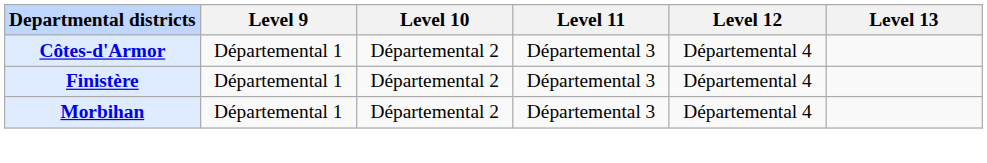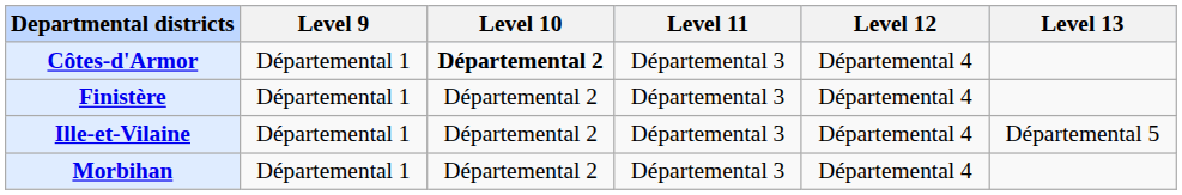Côtes-d'Armor | Level 10: normal -> bold
+ row: Ille-et-Vilaine | Départemental 1 | Départemental 2 | Départemental 3 | Départemental 4 | Départemental 5
